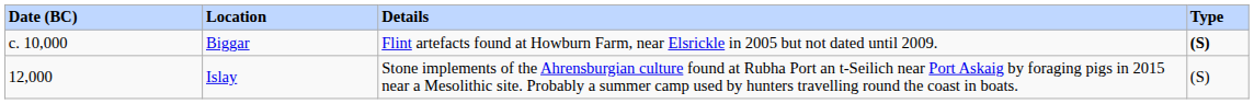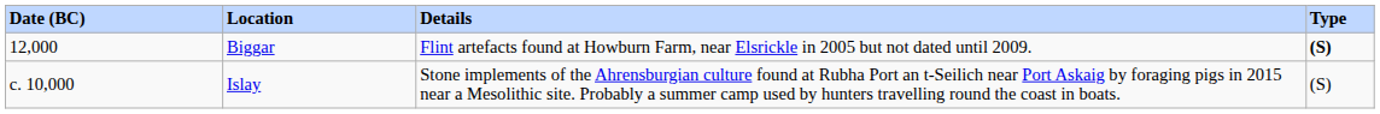Biggar | Date (BC): c. 10,000 -> 12,000
Islay | Date (BC): 12,000 -> c. 10,000
